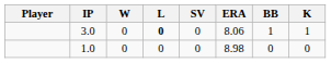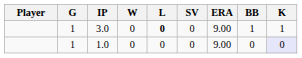+ column: G | 1 | 1
3.0 | ERA: 8.06 -> 9.00
1.0 | ERA: 8.98 -> 9.00
1.0 | K: no background -> lavender background
